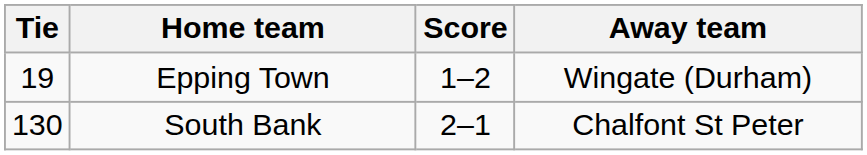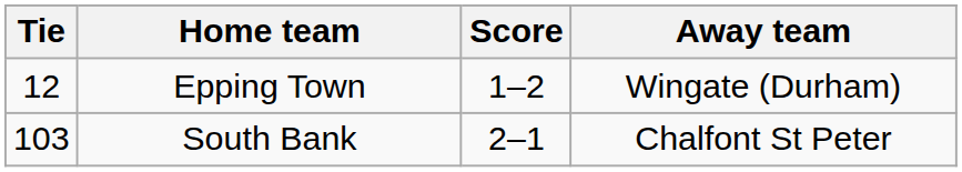Epping Town | Tie: 19 -> 12
South Bank | Tie: 130 -> 103
